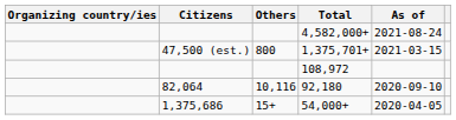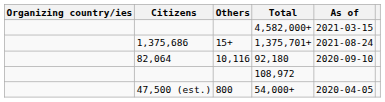4,582,000+ | As of: 2021-08-24 -> 2021-03-15
1,375,701+ | Citizens: 47,500 (est.) -> 1,375,686
1,375,701+ | Others: 800 -> 15+
1,375,701+ | As of: 2021-03-15 -> 2021-08-24
rows swapped: 92,180 <-> 108,972
54,000+ | Citizens: 1,375,686 -> 47,500 (est.)
54,000+ | Others: 15+ -> 800
